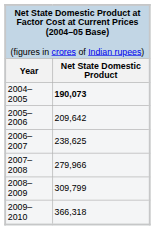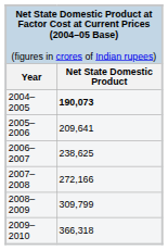2005–2006 | column 2: 209,642 -> 209,641
2007–2008 | column 2: 279,966 -> 272,166
